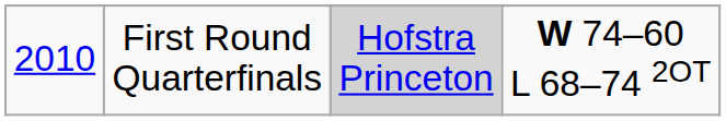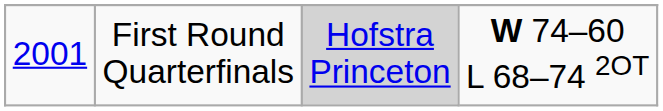First Round Quarterfinals | column 1: 2010 -> 2001
